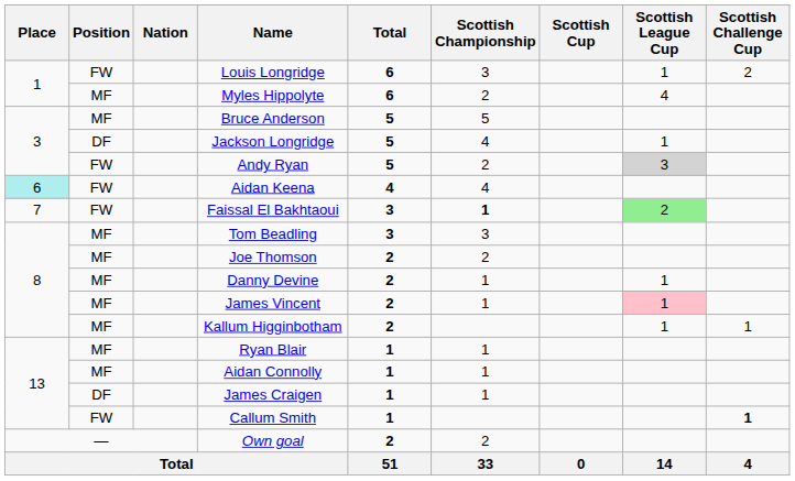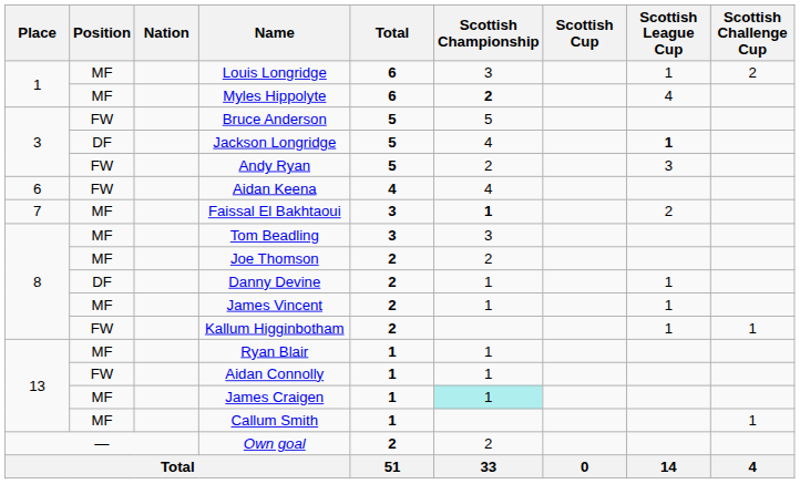Louis Longridge | Position: FW -> MF
Myles Hippolyte | Scottish Championship: normal -> bold
Bruce Anderson | Position: MF -> FW
Jackson Longridge | Scottish League Cup: normal -> bold
Andy Ryan | Scottish League Cup: lightgrey background -> no background
Aidan Keena | Place: paleturquoise background -> no background
Faissal El Bakhtaoui | Position: FW -> MF
Faissal El Bakhtaoui | Scottish League Cup: lightgreen background -> no background
Danny Devine | Position: MF -> DF
James Vincent | Scottish League Cup: pink background -> no background
Kallum Higginbotham | Position: MF -> FW
Aidan Connolly | Position: MF -> FW
James Craigen | Position: DF -> MF
James Craigen | Scottish Championship: no background -> paleturquoise background
Callum Smith | Position: FW -> MF
Callum Smith | Scottish Challenge Cup: bold -> normal
